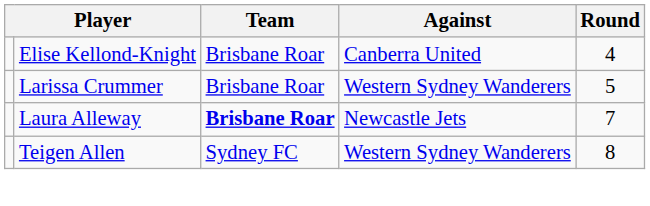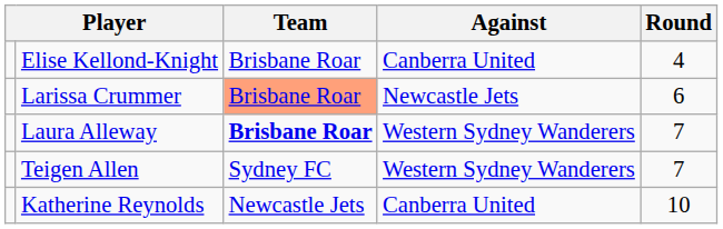Larissa Crummer | Team: no background -> lightsalmon background
Larissa Crummer | Against: Western Sydney Wanderers -> Newcastle Jets
Larissa Crummer | Round: 5 -> 6
Laura Alleway | Against: Newcastle Jets -> Western Sydney Wanderers
Teigen Allen | Round: 8 -> 7
+ row: Katherine Reynolds | Newcastle Jets | Canberra United | 10
